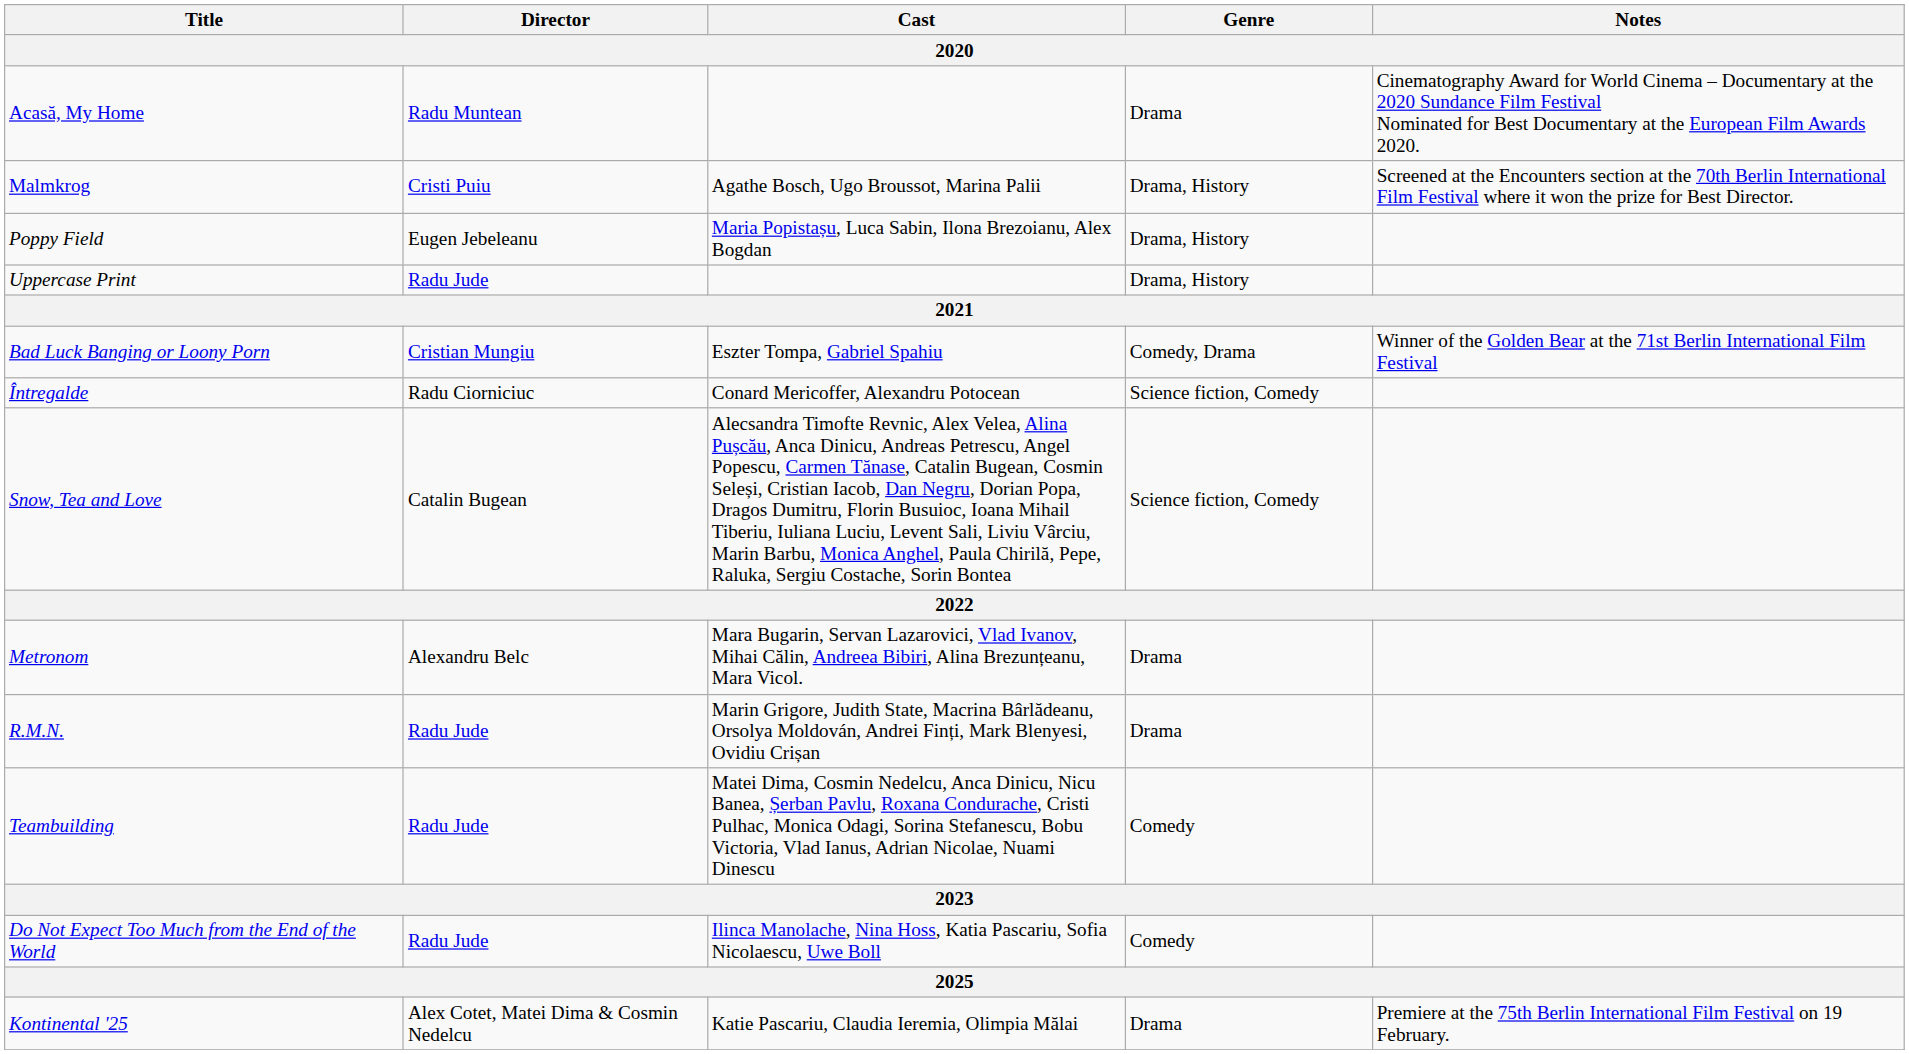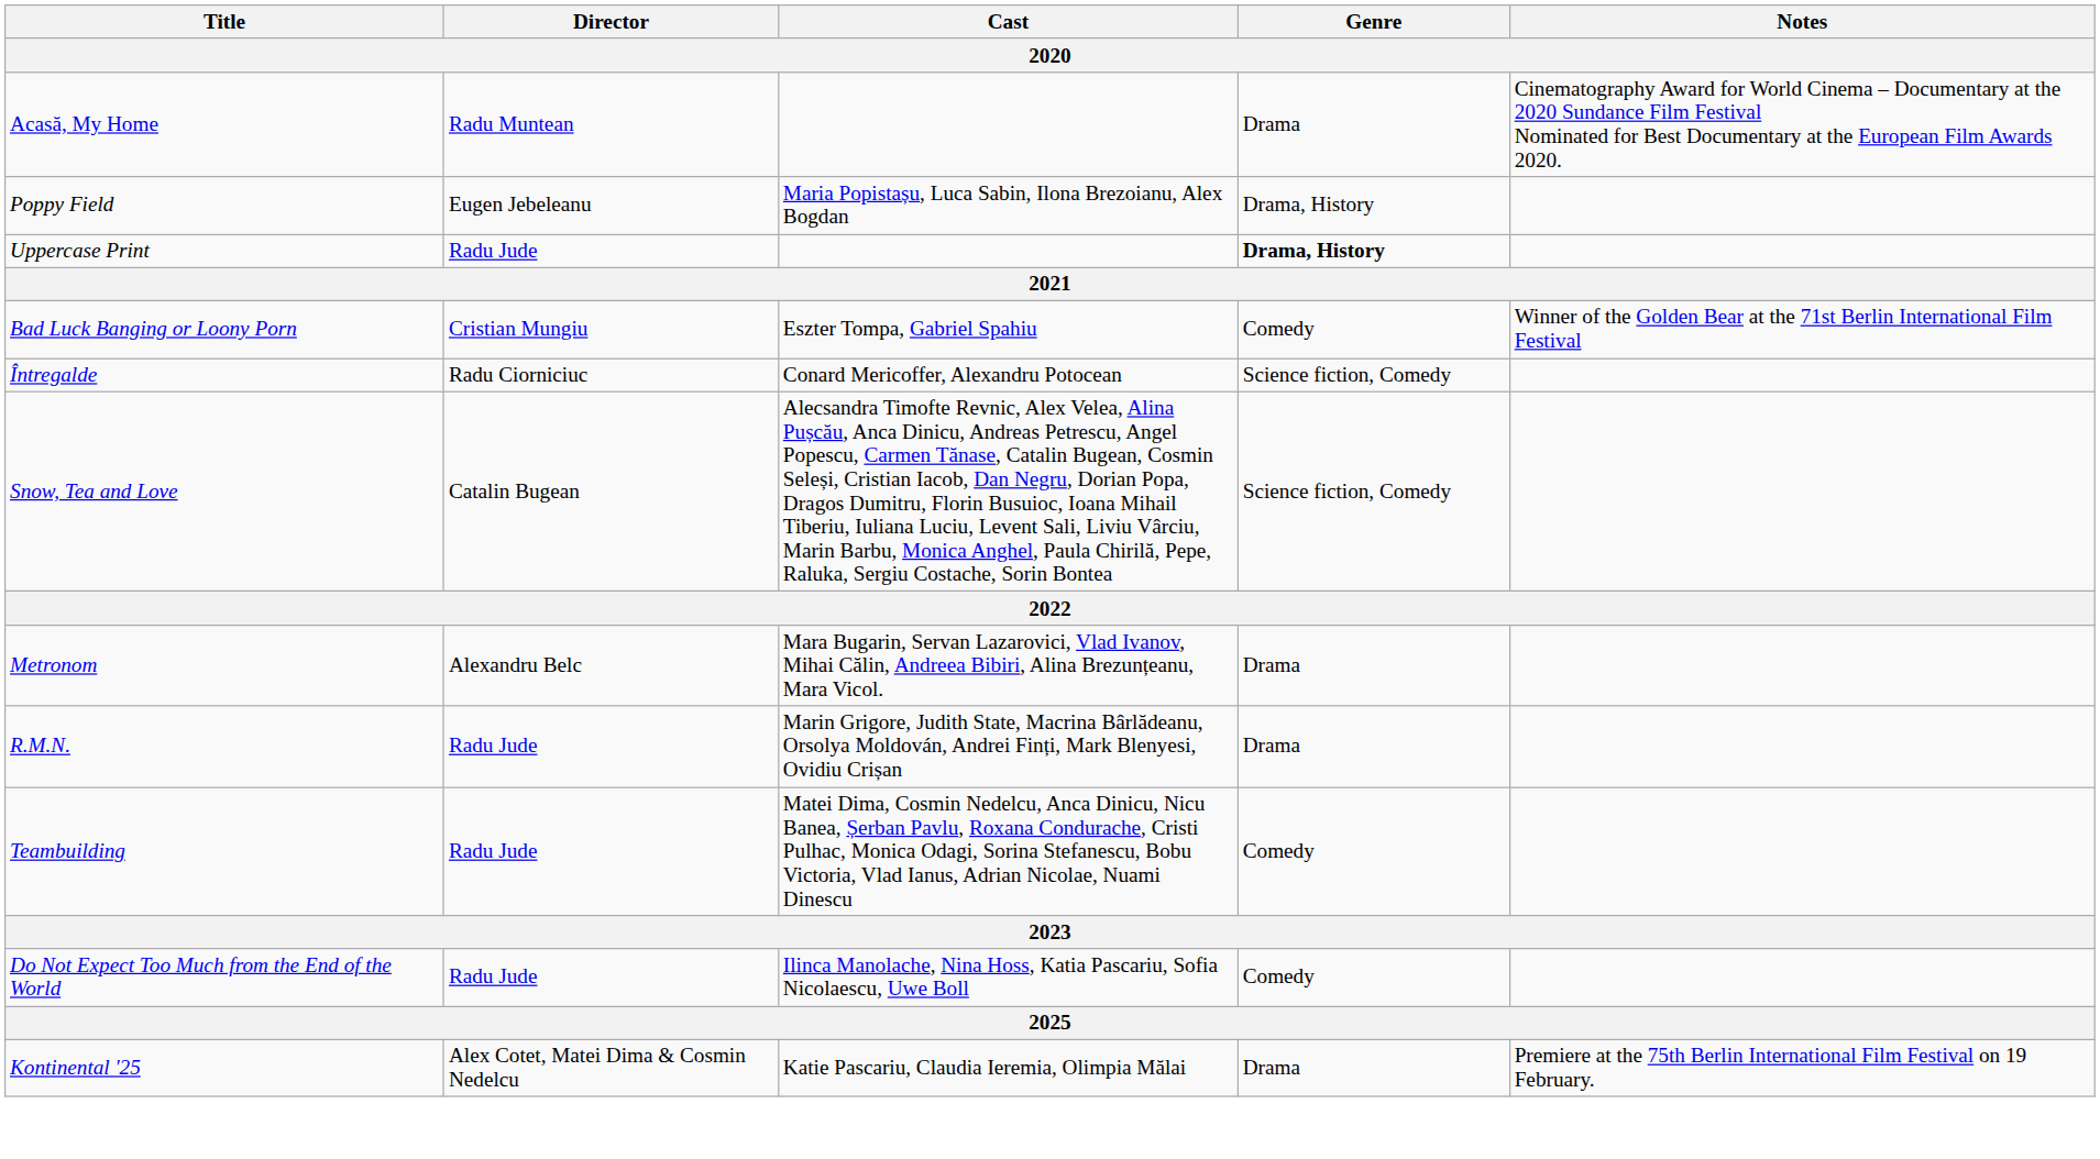- row: Malmkrog | Cristi Puiu | Agathe Bosch, Ugo Broussot, Marina Palii | Drama, History | Screened at the Encounters section at the 70th Berlin International Film Festival where it won the prize for Best Director.
Uppercase Print | Genre: normal -> bold
Bad Luck Banging or Loony Porn | Genre: Comedy, Drama -> Comedy
